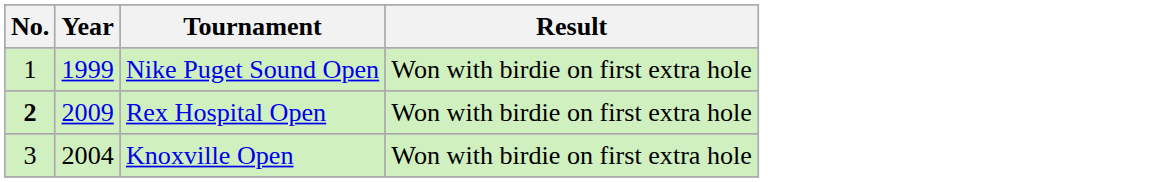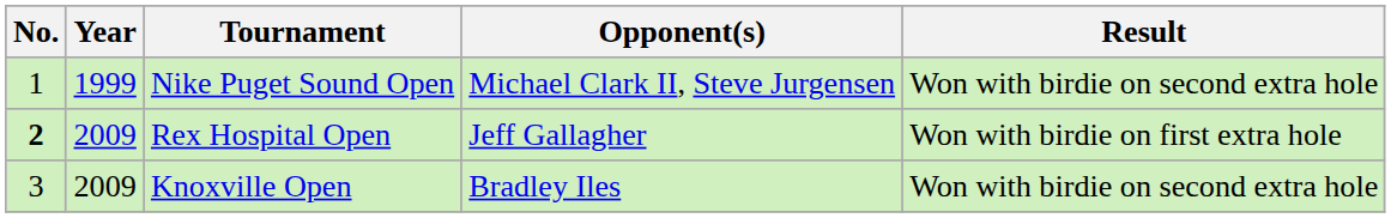+ column: Opponent(s) | Michael Clark II, Steve Jurgensen | Jeff Gallagher | Bradley Iles
Nike Puget Sound Open | Result: Won with birdie on first extra hole -> Won with birdie on second extra hole
Knoxville Open | Year: 2004 -> 2009
Knoxville Open | Result: Won with birdie on first extra hole -> Won with birdie on second extra hole
